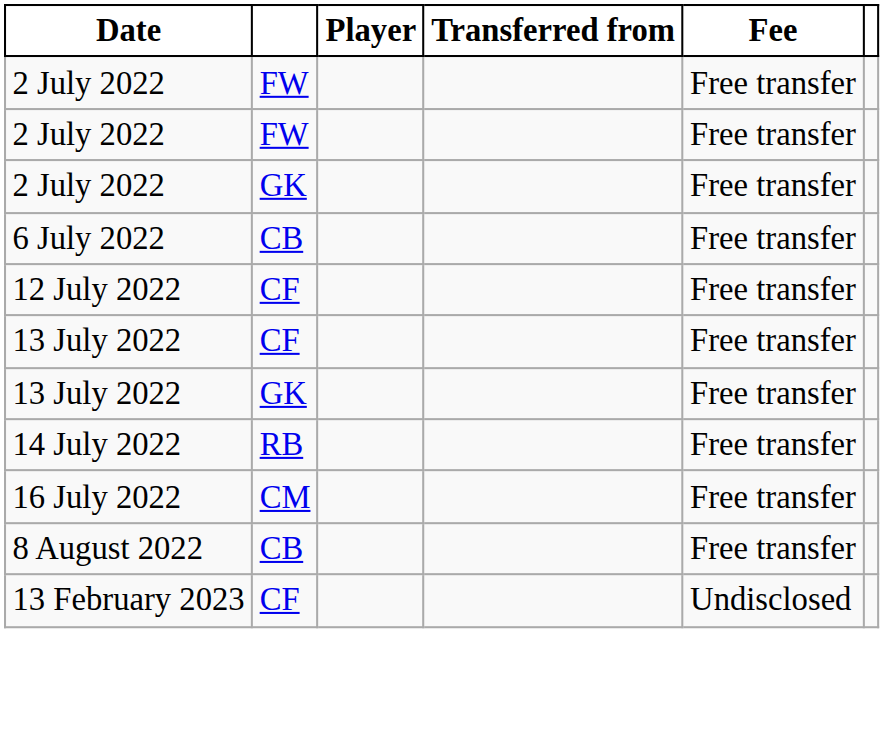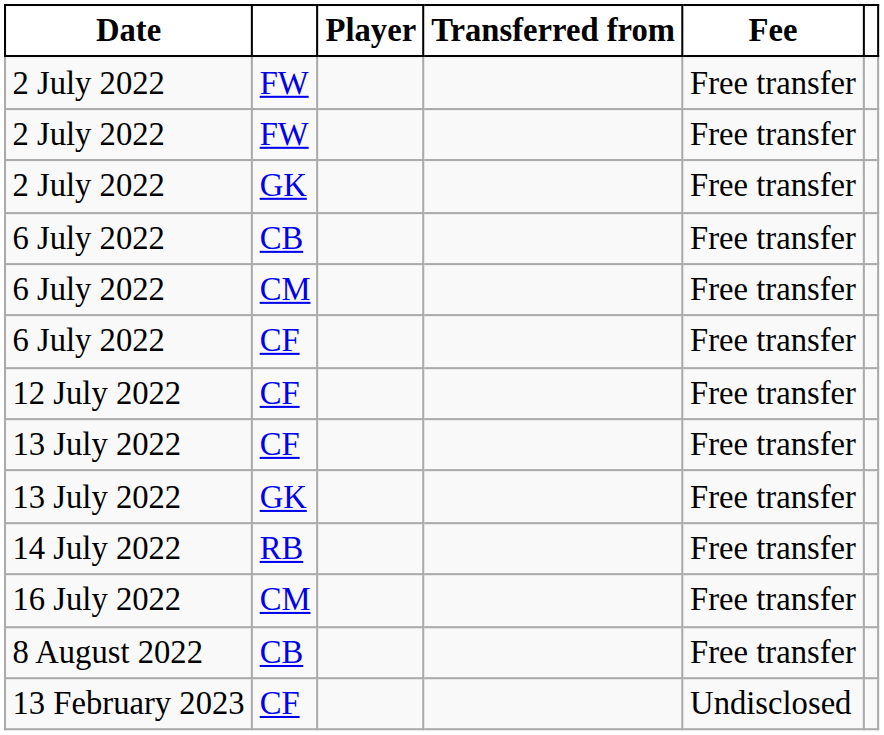+ row: 6 July 2022 | CM | Free transfer
+ row: 6 July 2022 | CF | Free transfer
